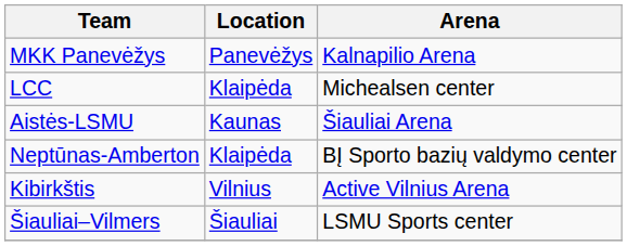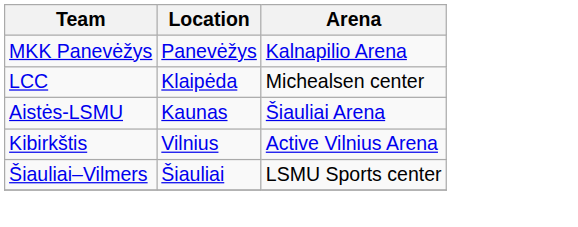- row: Neptūnas-Amberton | Klaipėda | BĮ Sporto bazių valdymo center
